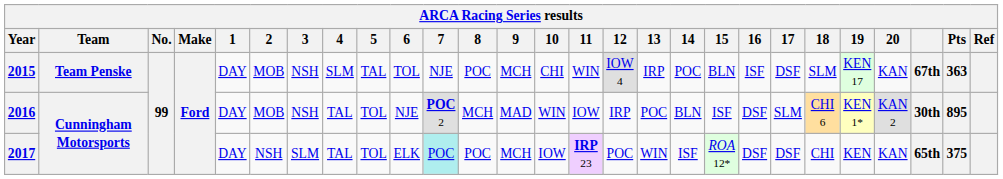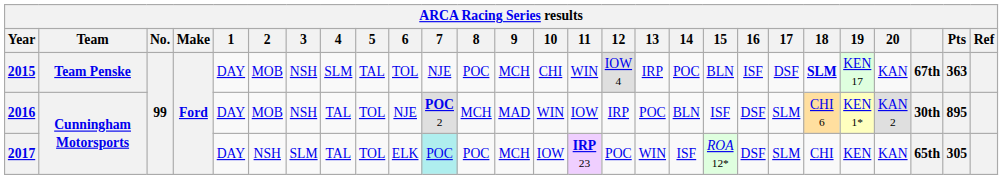2015 | 18: normal -> bold
2017 | 17: DSF -> SLM
2017 | Pts: 375 -> 305
